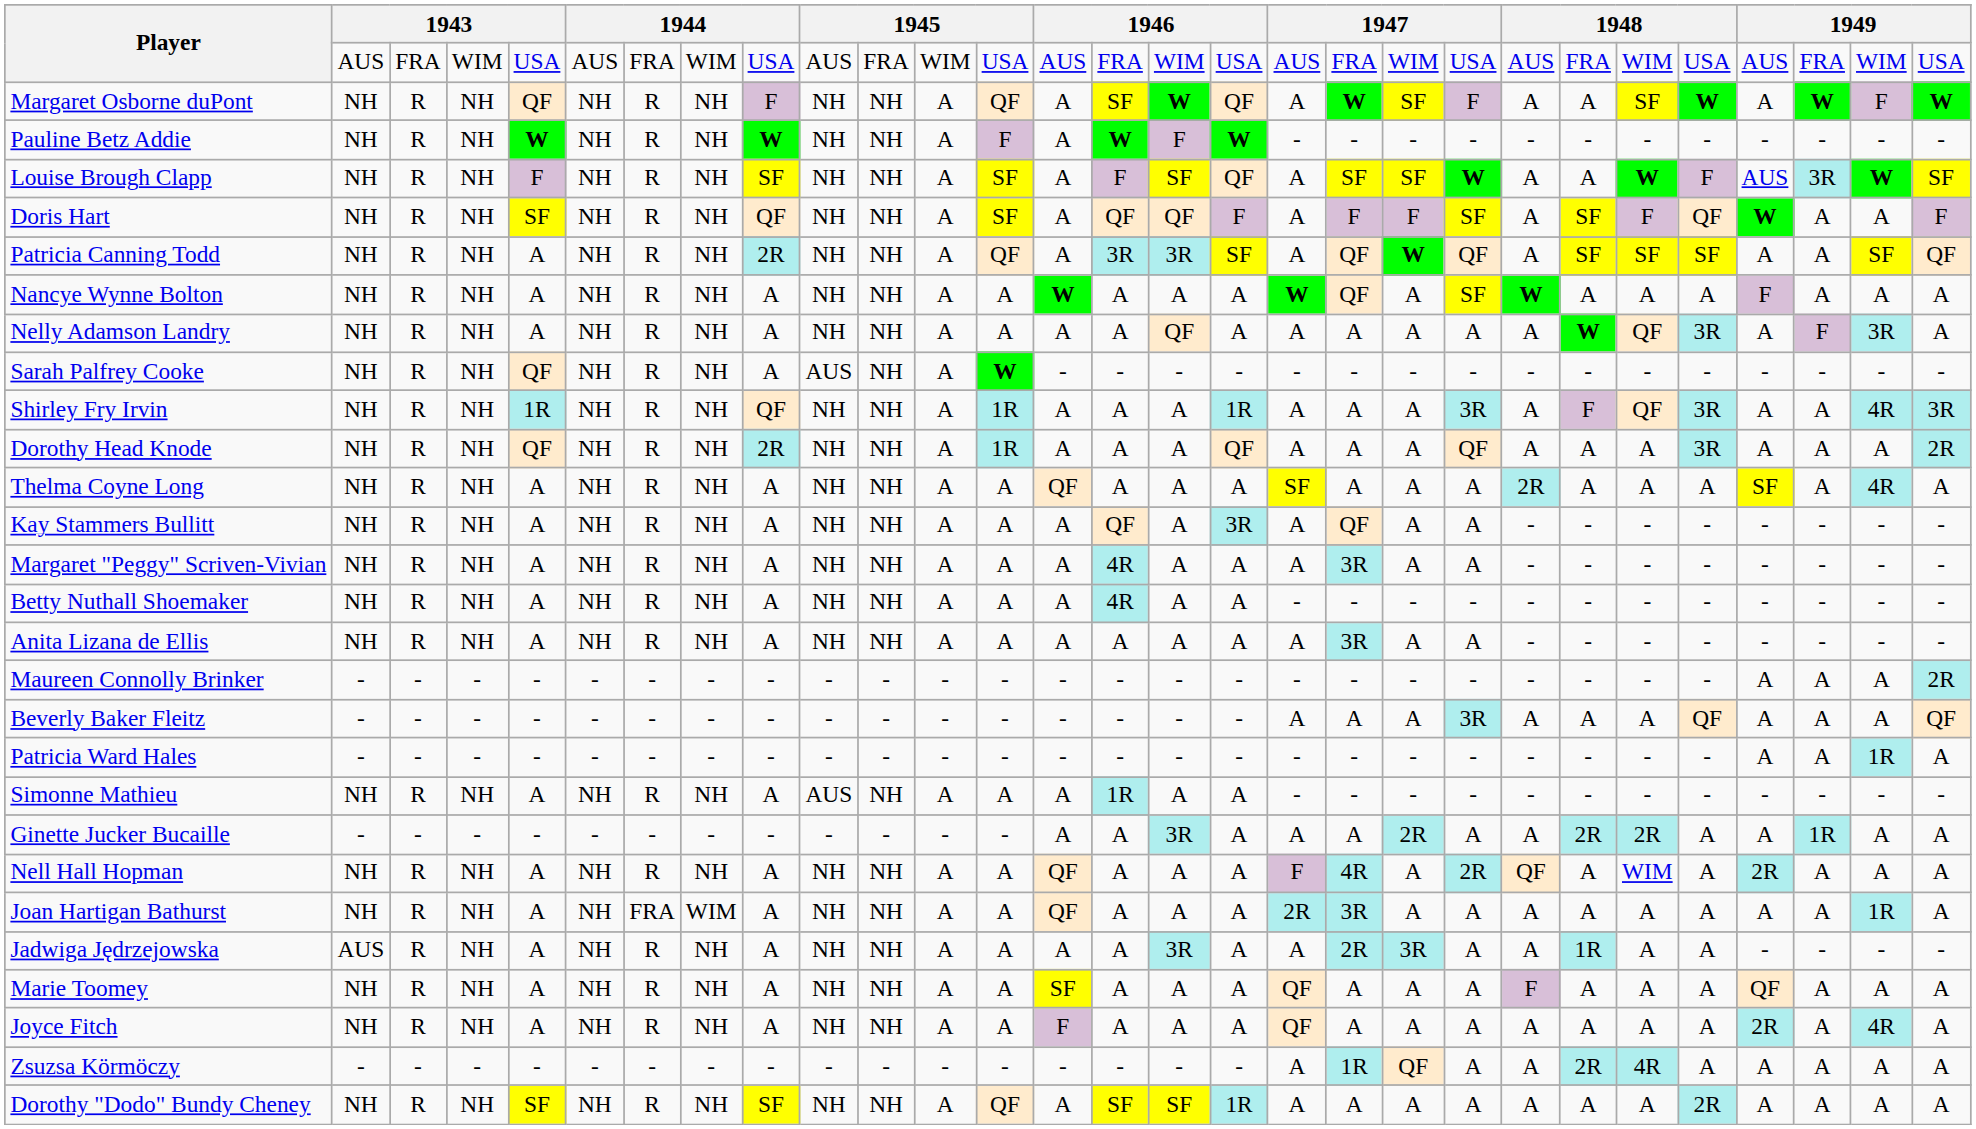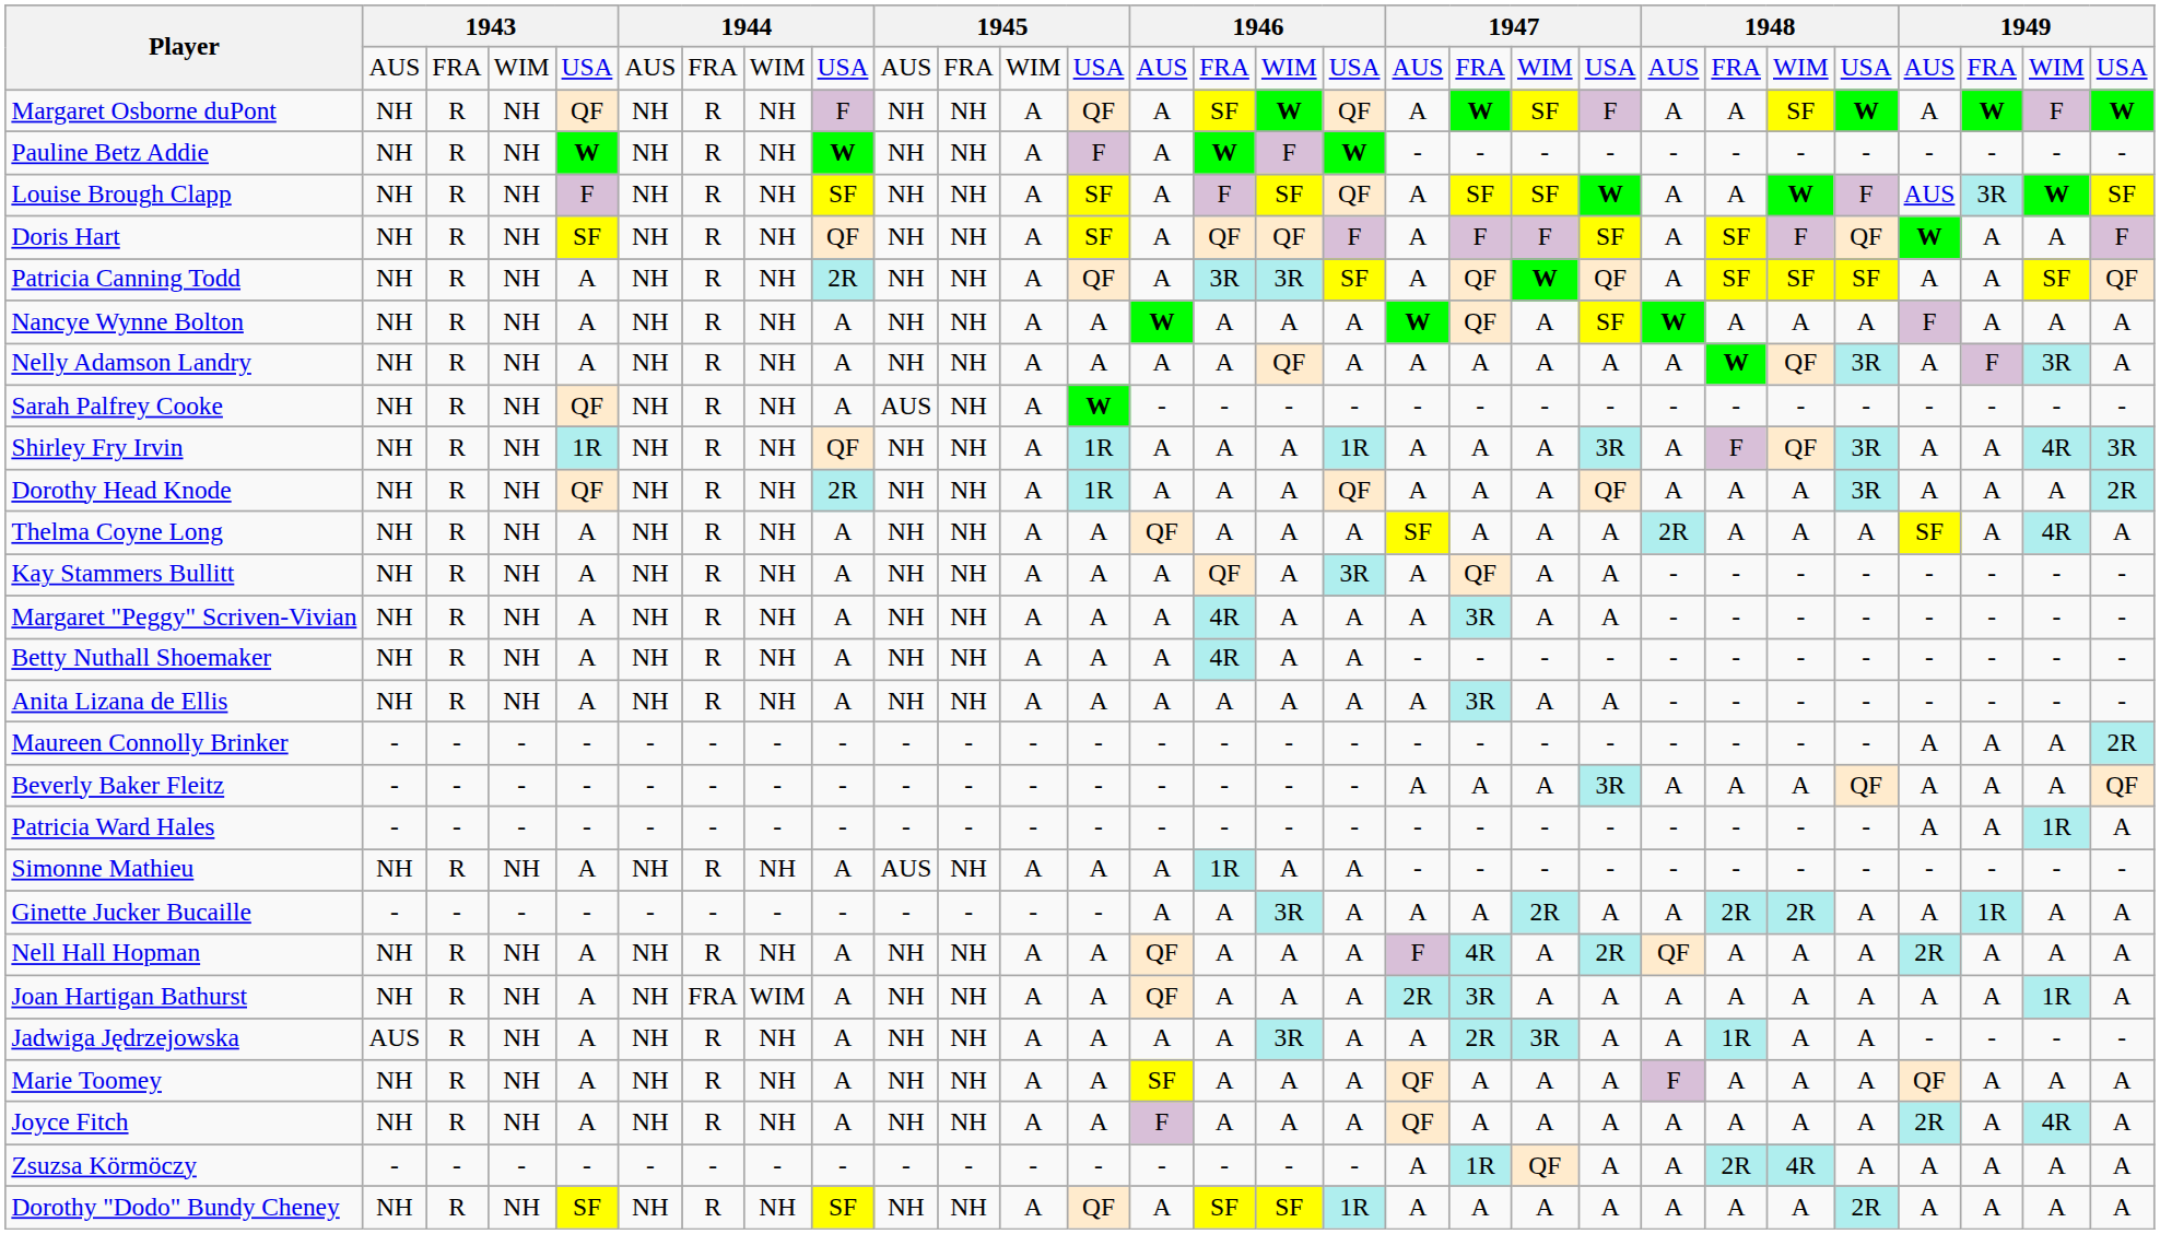Nell Hall Hopman | column 24: WIM -> A
